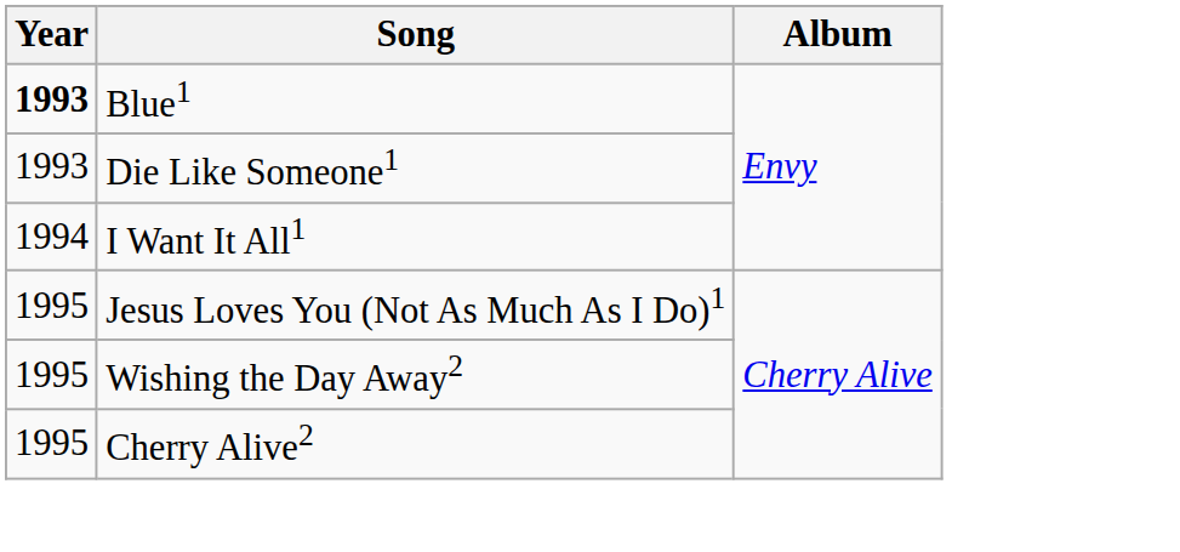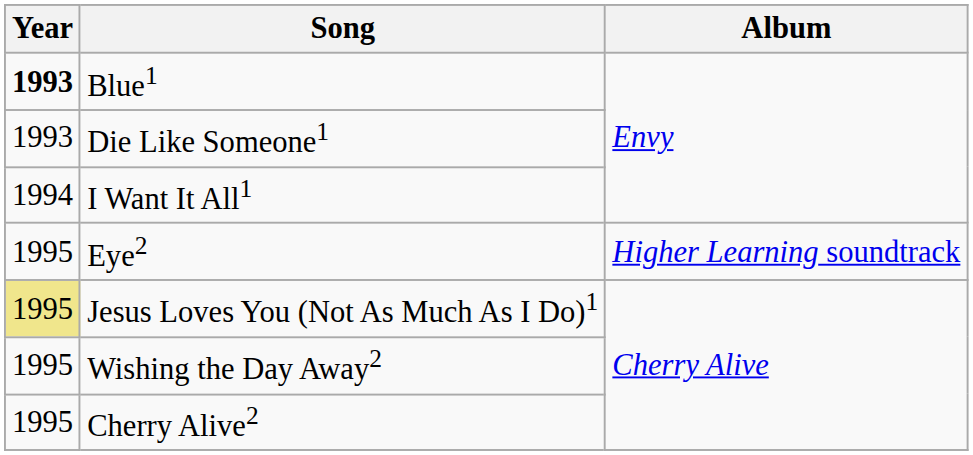+ row: 1995 | Eye2 | Higher Learning soundtrack
Jesus Loves You (Not As Much As I Do)1 | Year: no background -> khaki background
